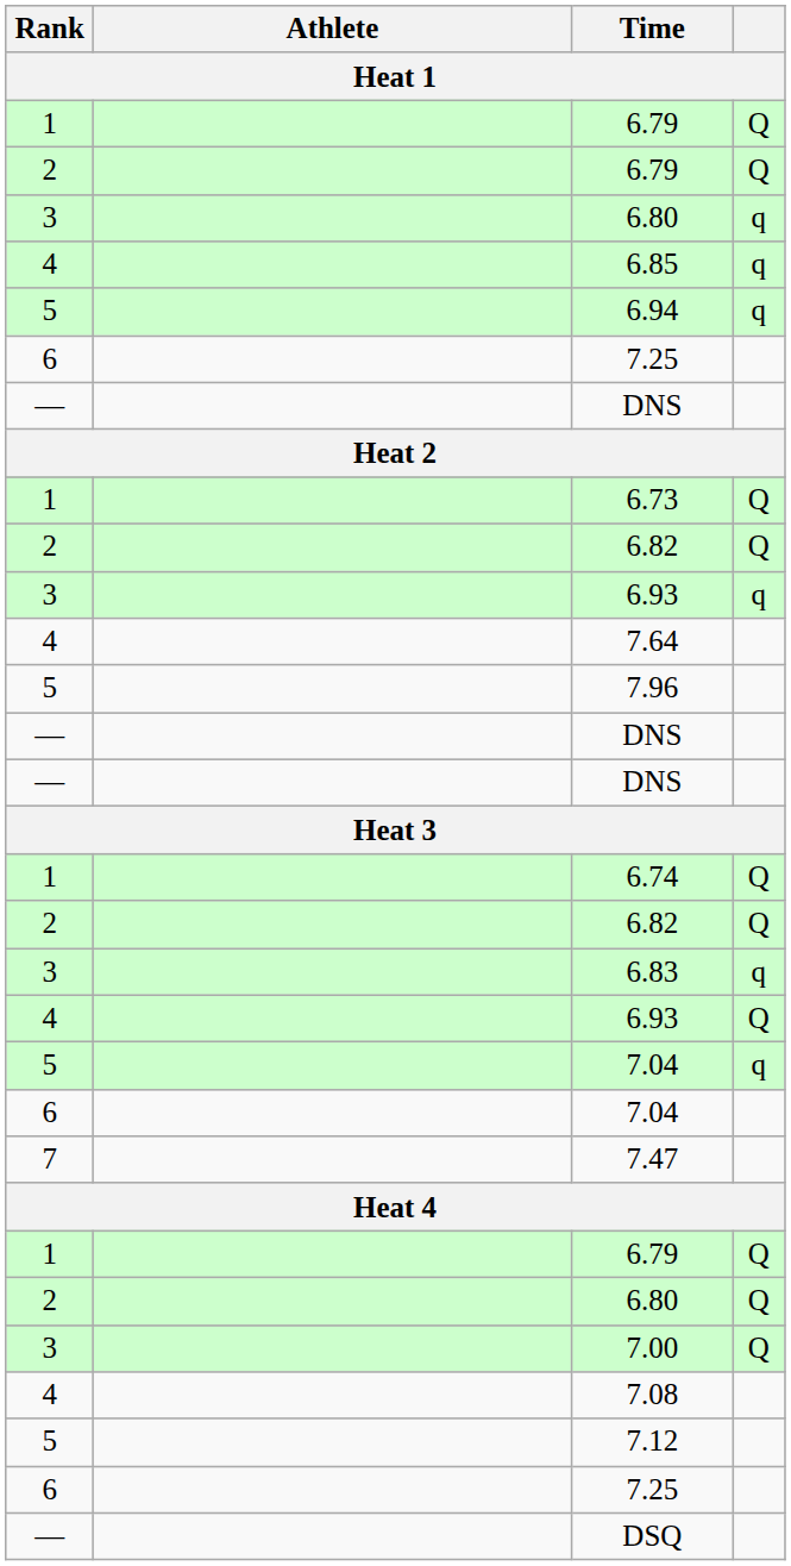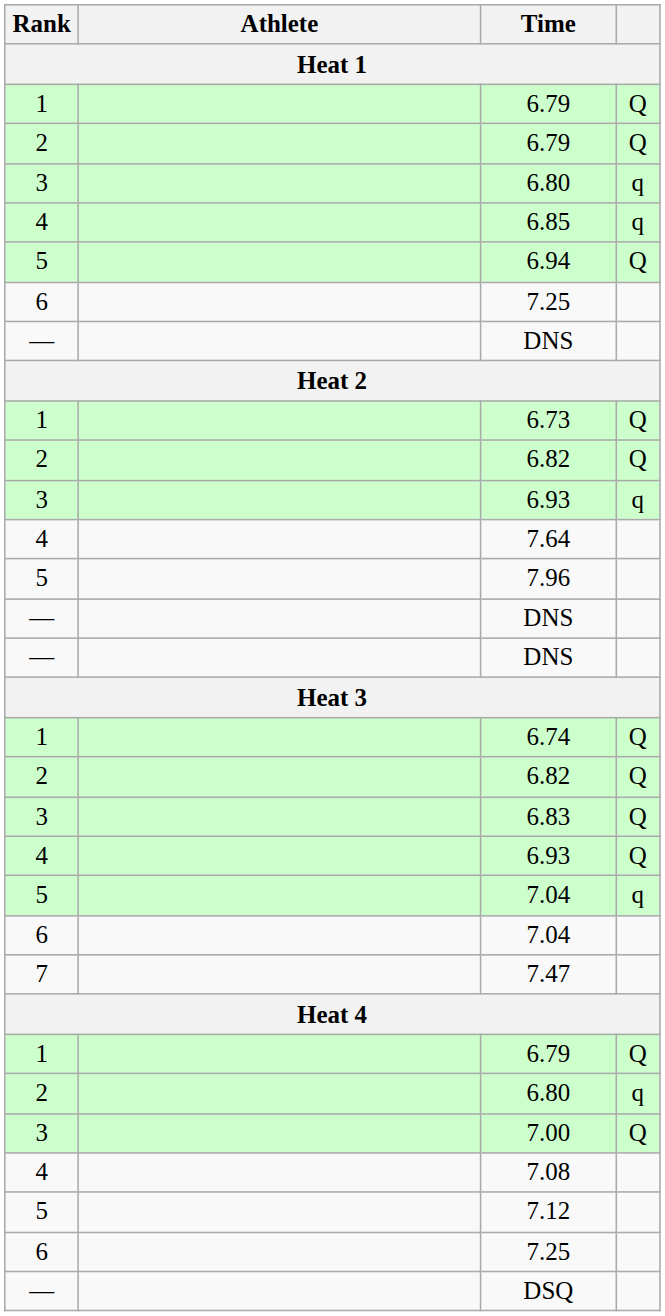6.94 | column 4: q -> Q
6.83 | column 4: q -> Q
2 / 6.80 | column 4: Q -> q
